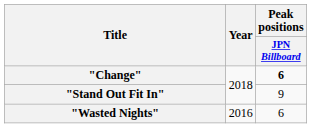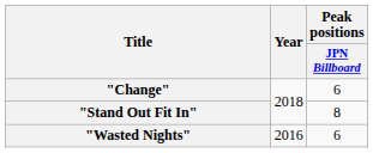"Change" | Peak positions / JPN Billboard: bold -> normal
"Stand Out Fit In" | Peak positions / JPN Billboard: 9 -> 8
